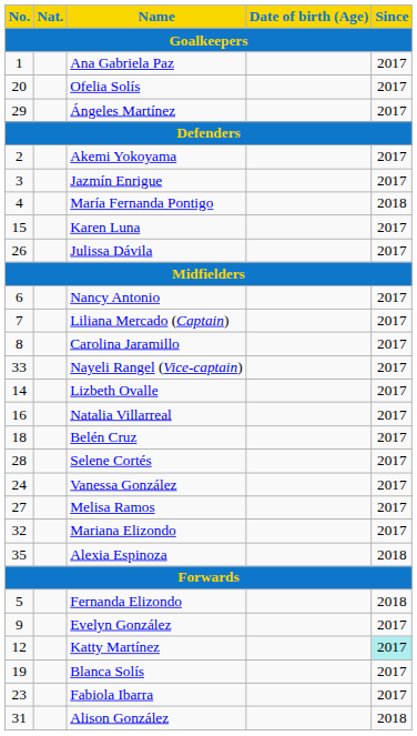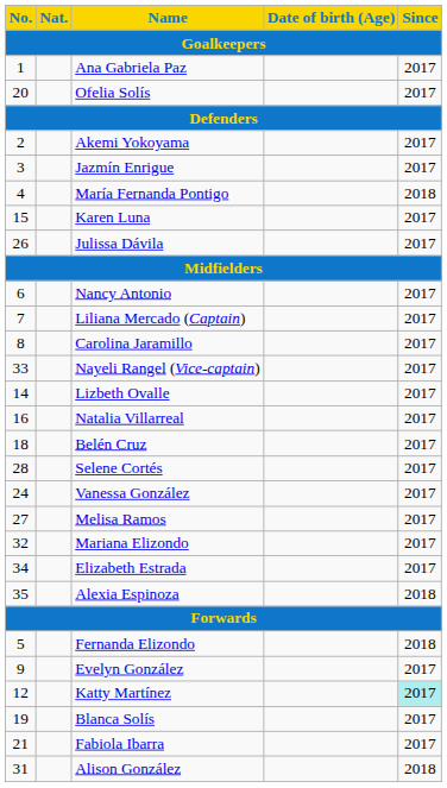- row: 29 | Ángeles Martínez | 2017
+ row: 34 | Elizabeth Estrada | 2017
Fabiola Ibarra | No.: 23 -> 21
